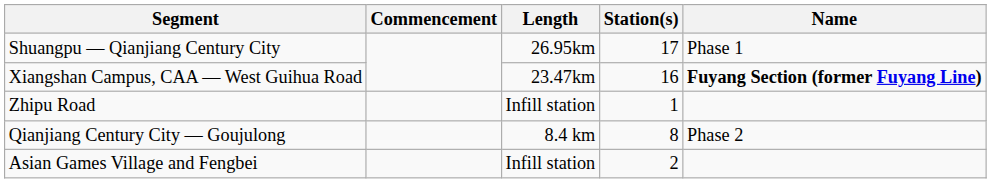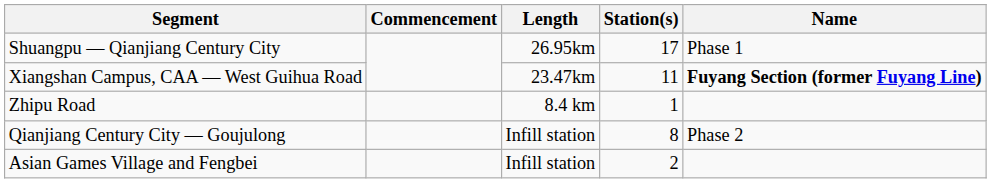Xiangshan Campus, CAA — West Guihua Road | Station(s): 16 -> 11
Zhipu Road | Length: Infill station -> 8.4 km
Qianjiang Century City — Goujulong | Length: 8.4 km -> Infill station
